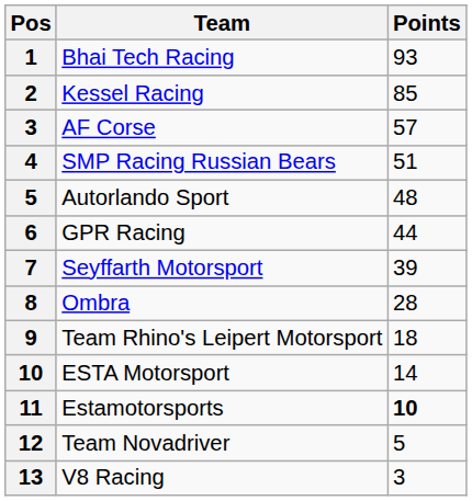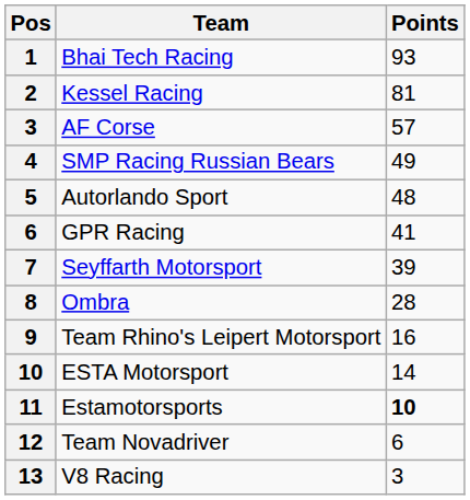Kessel Racing | Points: 85 -> 81
SMP Racing Russian Bears | Points: 51 -> 49
GPR Racing | Points: 44 -> 41
Team Rhino's Leipert Motorsport | Points: 18 -> 16
Team Novadriver | Points: 5 -> 6
